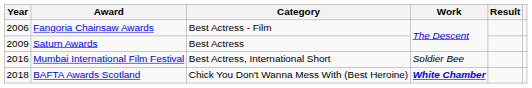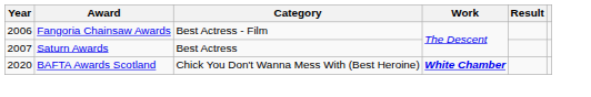Saturn Awards | Year: 2009 -> 2007
- row: 2016 | Mumbai International Film Festival | Best Actress, International Short | Soldier Bee
BAFTA Awards Scotland | Year: 2018 -> 2020
